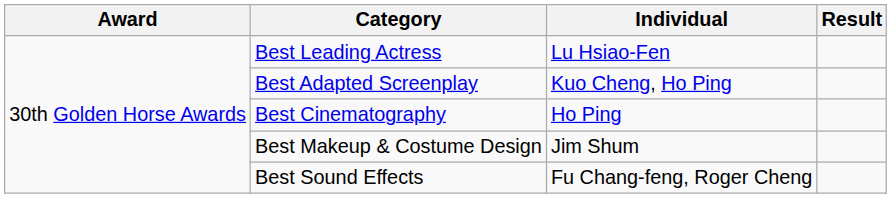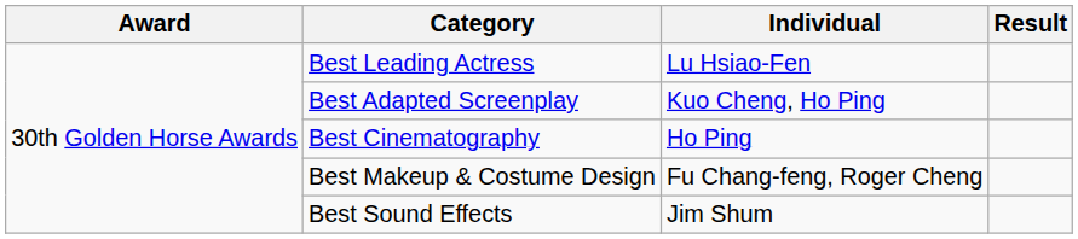Best Makeup & Costume Design | Individual: Jim Shum -> Fu Chang-feng, Roger Cheng
Best Sound Effects | Individual: Fu Chang-feng, Roger Cheng -> Jim Shum
